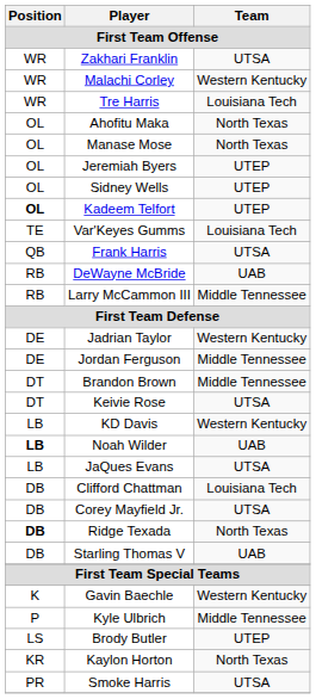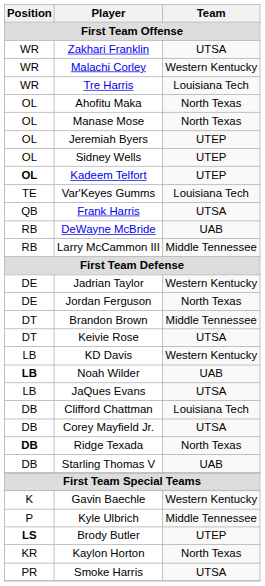Jordan Ferguson | Team: Middle Tennessee -> North Texas
Brody Butler | Position: normal -> bold
